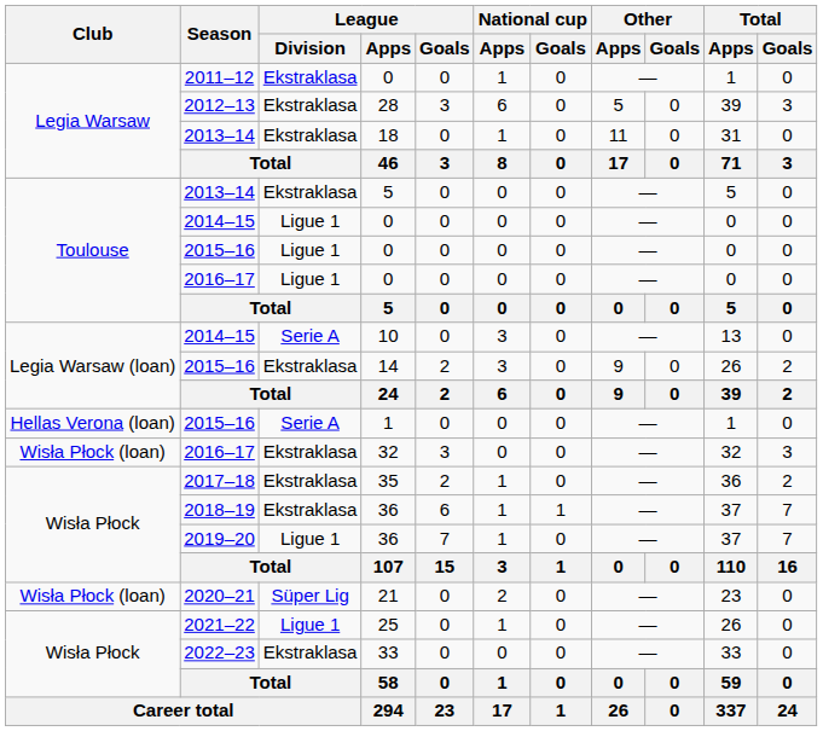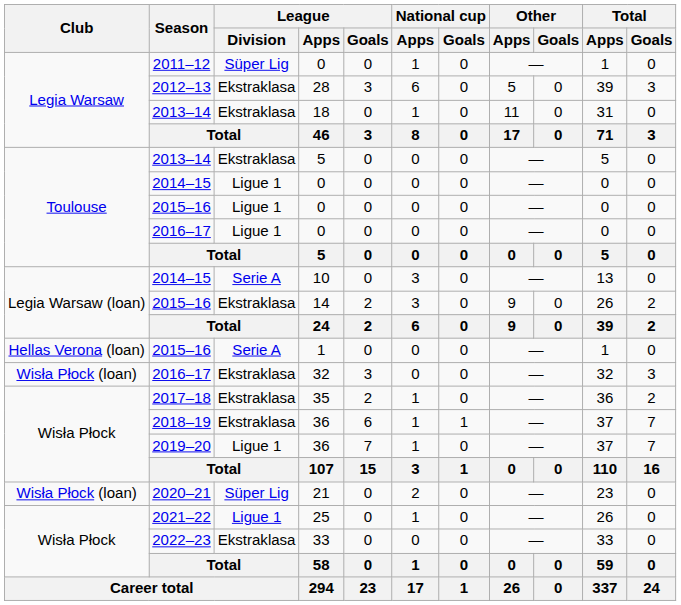2011–12 / 0 | League / Division: Ekstraklasa -> Süper Lig
